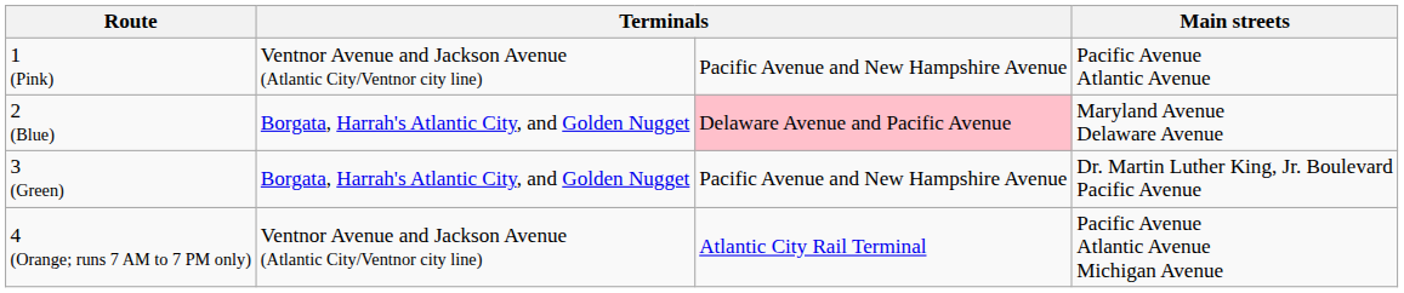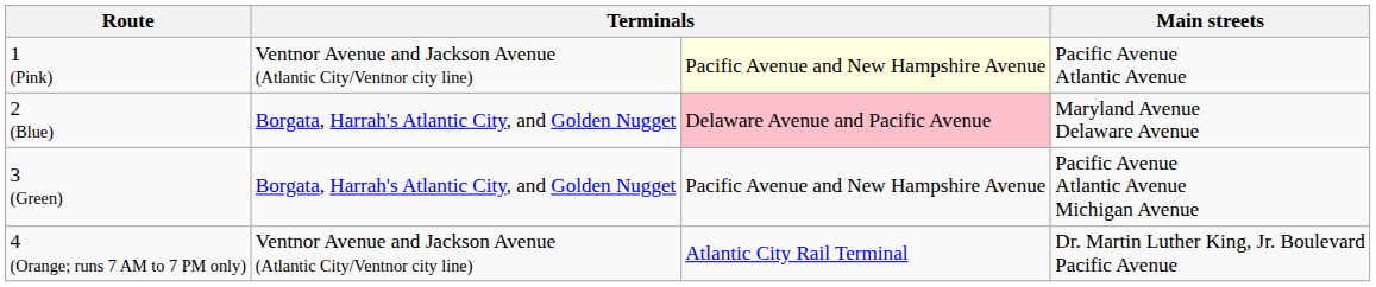1 (Pink) | column 3: no background -> lightyellow background
3 (Green) | Main streets: Dr. Martin Luther King, Jr. Boulevard Pacific Avenue -> Pacific Avenue Atlantic Avenue Michigan Avenue
4 (Orange; runs 7 AM to 7 PM only) | Main streets: Pacific Avenue Atlantic Avenue Michigan Avenue -> Dr. Martin Luther King, Jr. Boulevard Pacific Avenue
